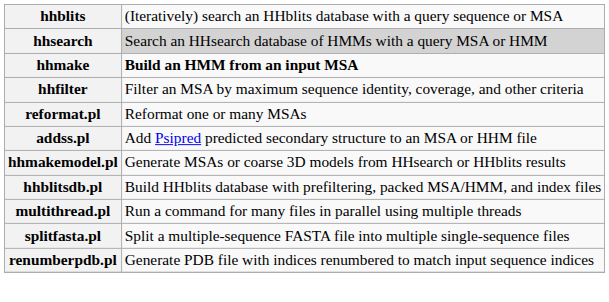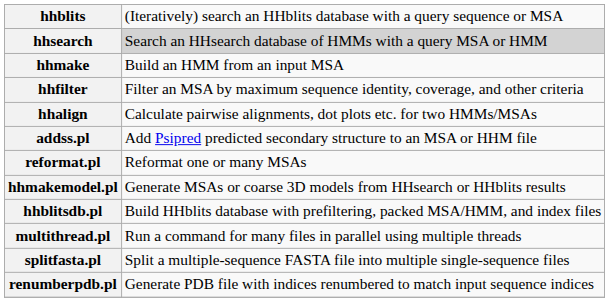hhmake | column 2: bold -> normal
+ row: hhalign | Calculate pairwise alignments, dot plots etc. for two HMMs/MSAs
rows swapped: reformat.pl <-> addss.pl
